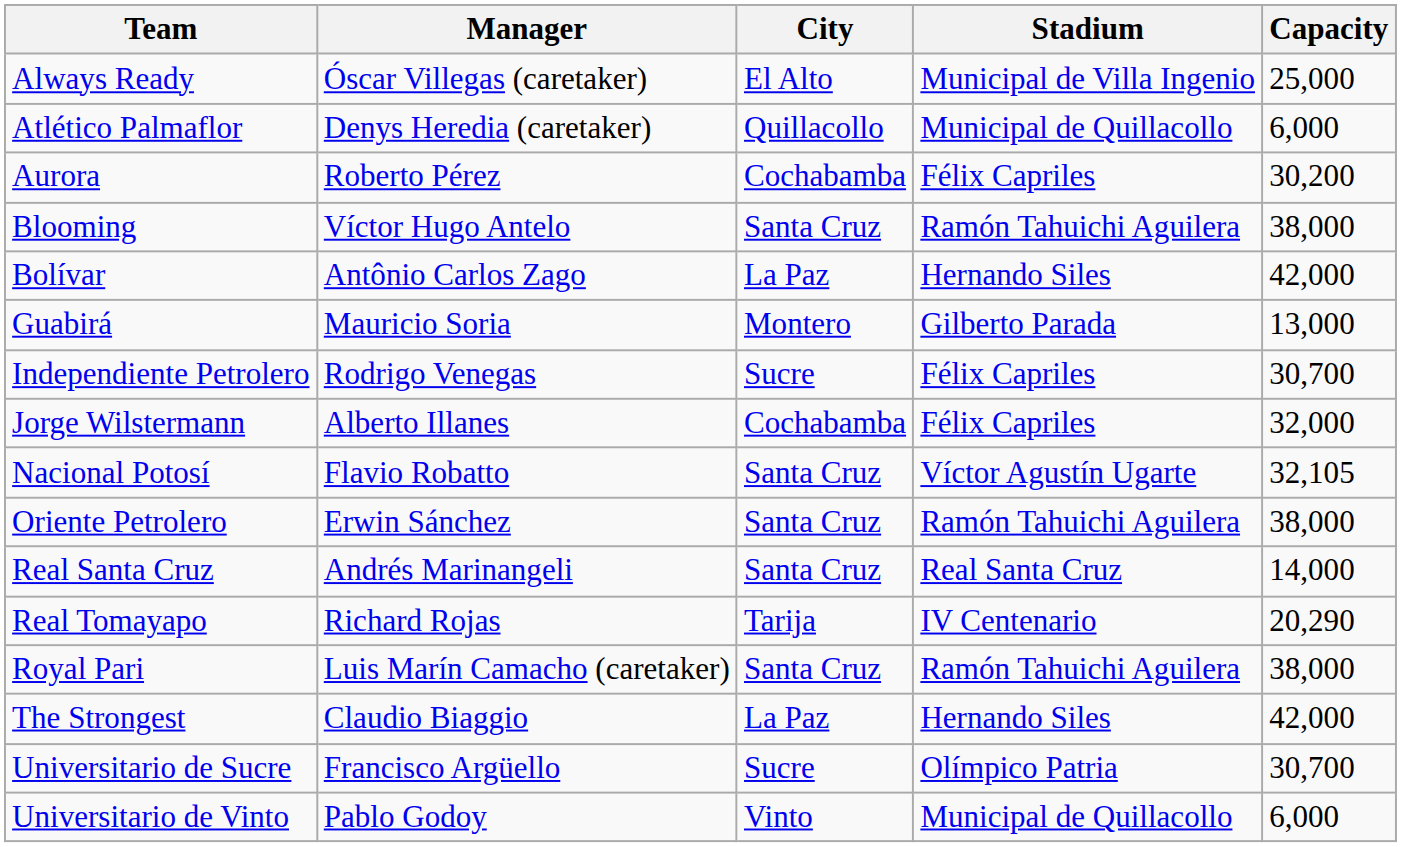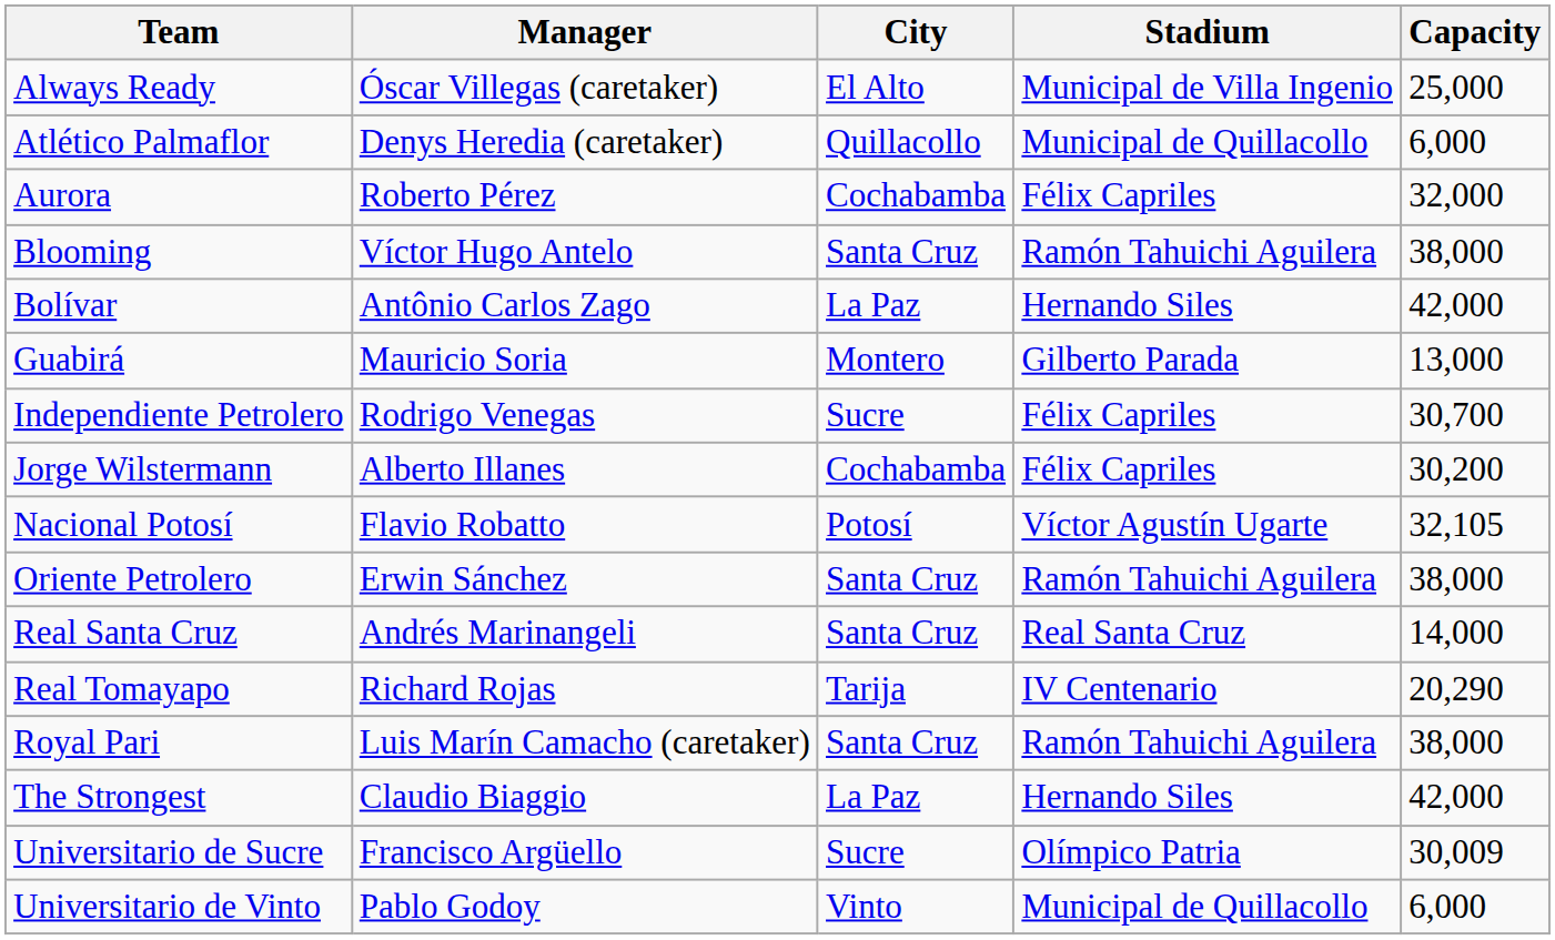Aurora | Capacity: 30,200 -> 32,000
Jorge Wilstermann | Capacity: 32,000 -> 30,200
Nacional Potosí | City: Santa Cruz -> Potosí
Universitario de Sucre | Capacity: 30,700 -> 30,009
